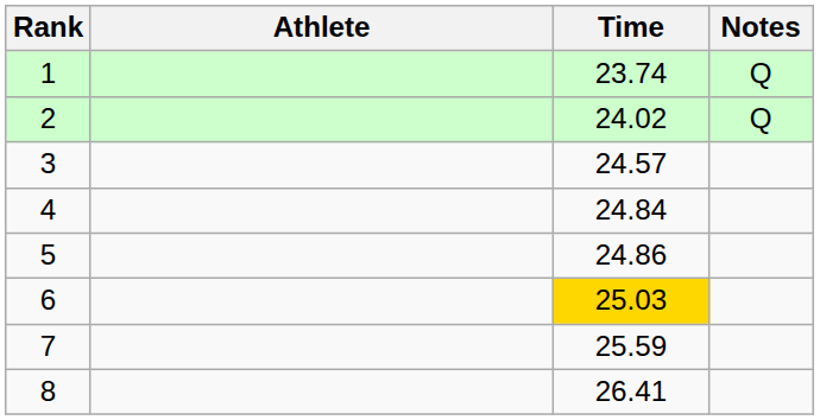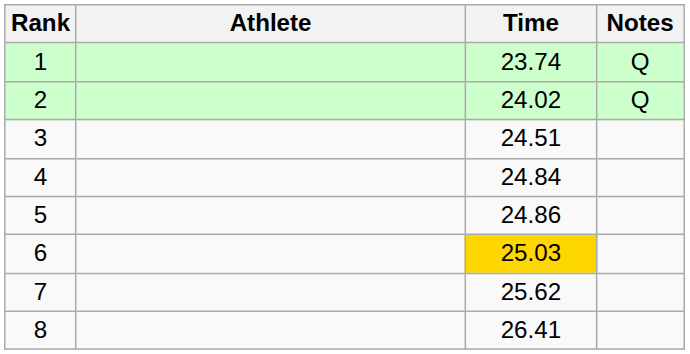3 | Time: 24.57 -> 24.51
7 | Time: 25.59 -> 25.62
